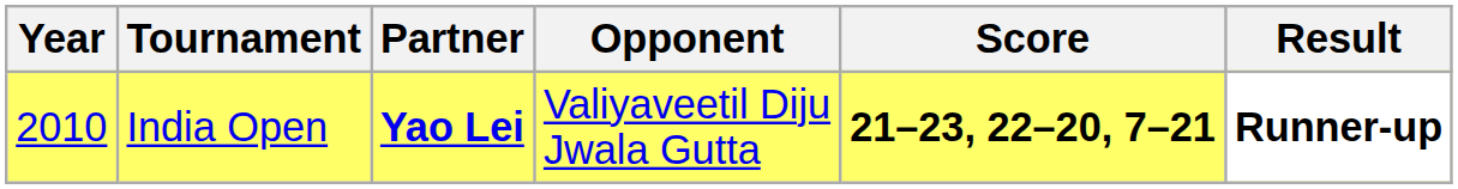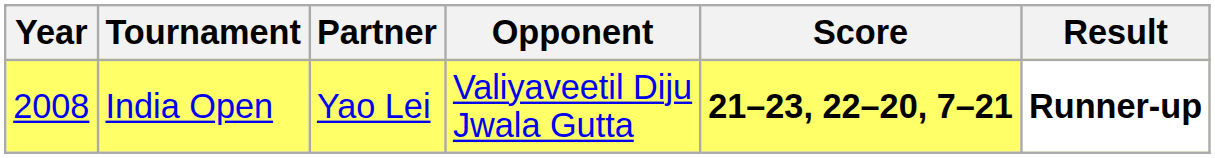India Open | Year: 2010 -> 2008
India Open | Partner: bold -> normal
